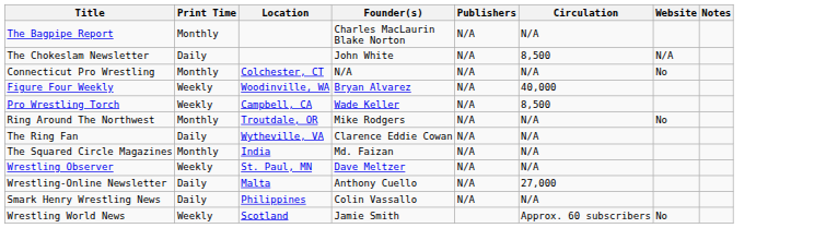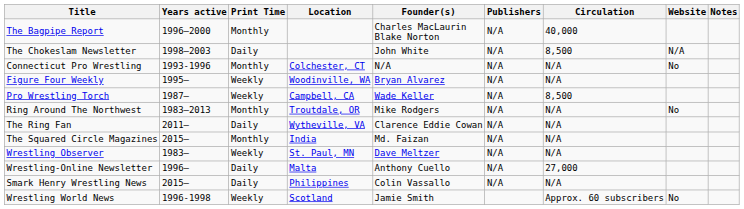+ column: Years active | 1996–2000 | 1998–2003 | 1993-1996 | 1995– | 1987– | 1983–2013 | 2011– | 2015– | 1983– | 1996– | 2015– | 1996-1998
The Bagpipe Report | Circulation: N/A -> 40,000
Figure Four Weekly | Circulation: 40,000 -> N/A
